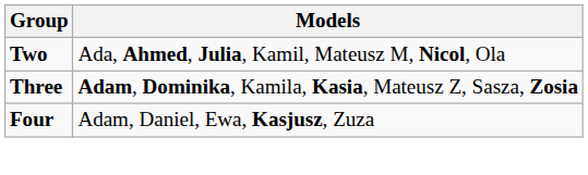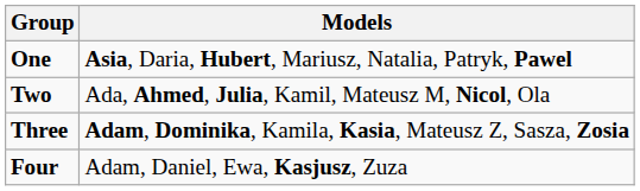+ row: One | Asia, Daria, Hubert, Mariusz, Natalia, Patryk, Pawel
